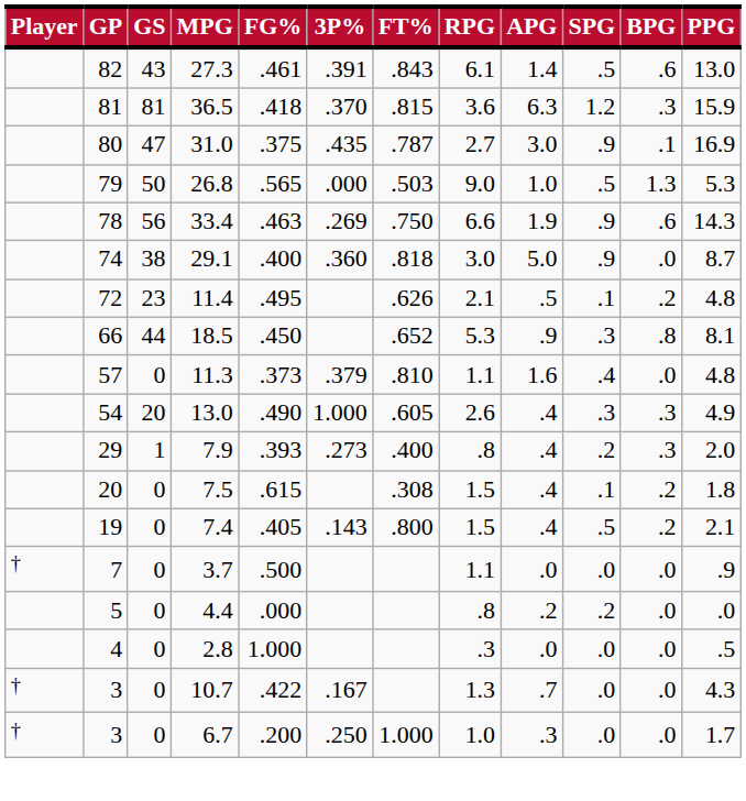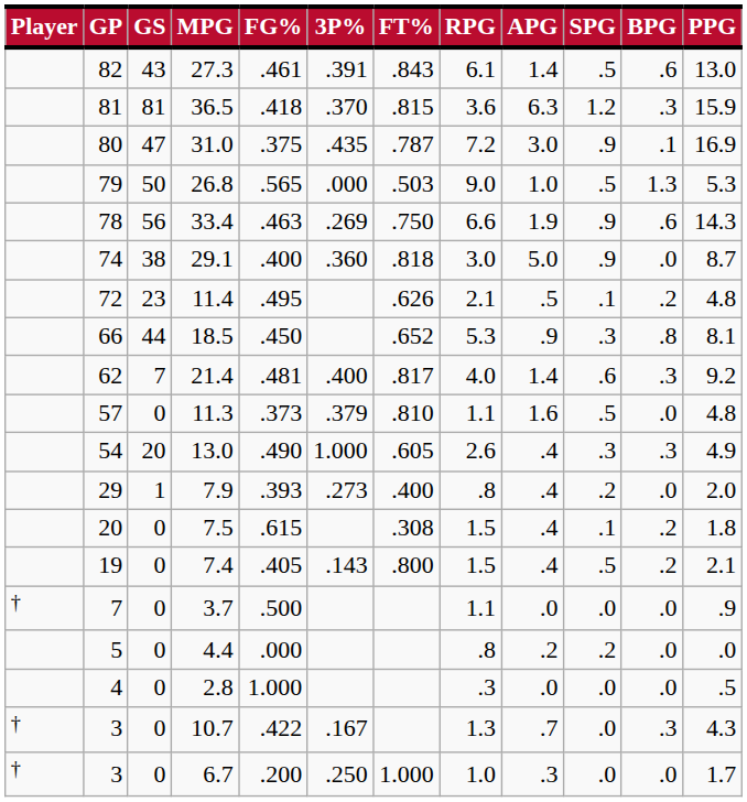31.0 | RPG: 2.7 -> 7.2
+ row: 62 | 7 | 21.4 | .481 | .400 | .817 | 4.0 | 1.4 | .6 | .3 | 9.2
11.3 | SPG: .4 -> .5
7.9 | BPG: .3 -> .0
10.7 | BPG: .0 -> .3
